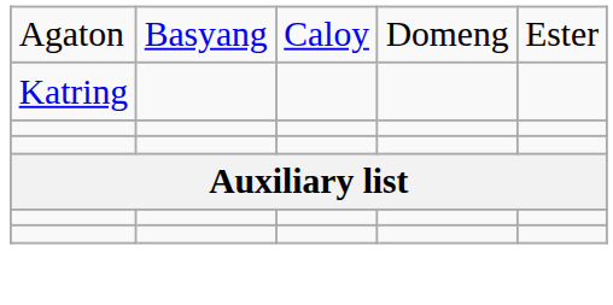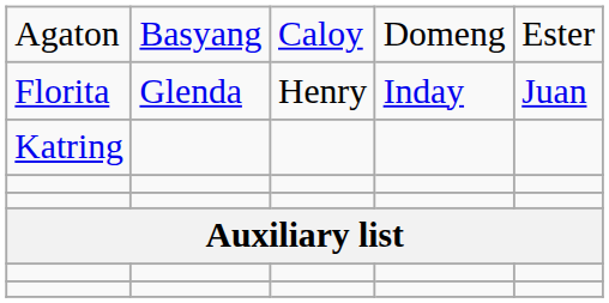+ row: Florita | Glenda | Henry | Inday | Juan
